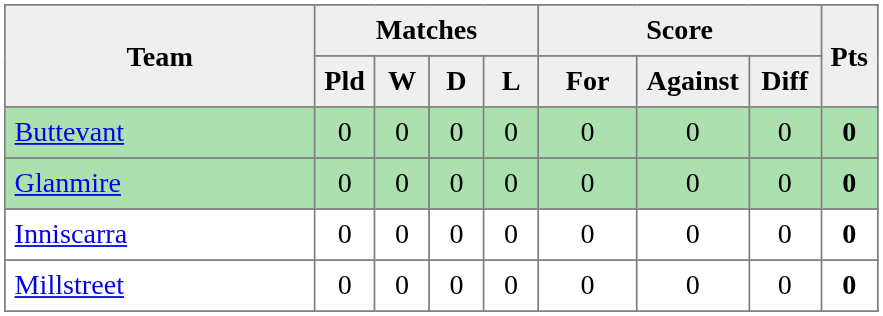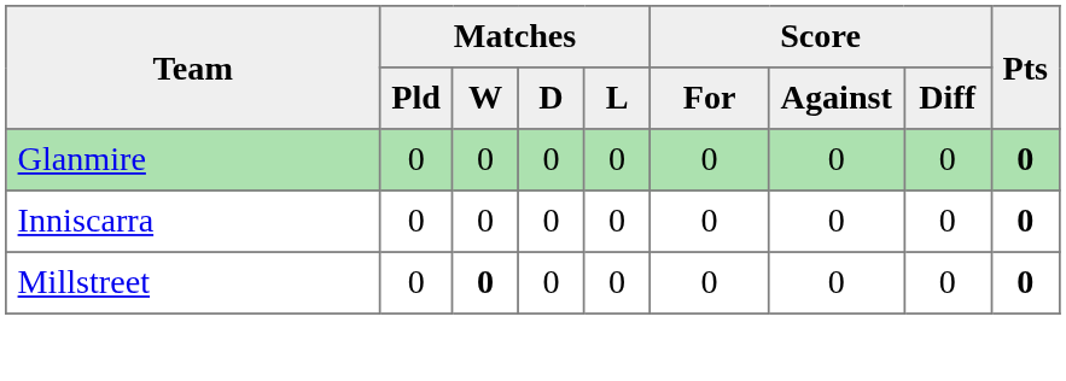- row: Buttevant | 0 | 0 | 0 | 0 | 0 | 0 | 0 | 0
Millstreet | Matches / W: normal -> bold
